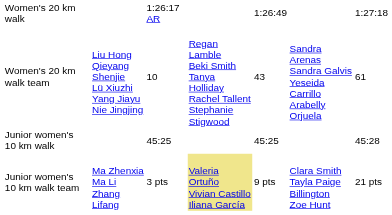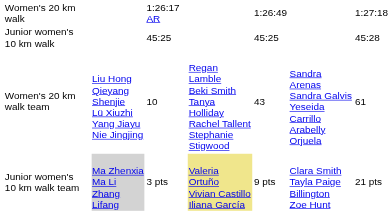rows swapped: Women's 20 km walk team <-> Junior women's 10 km walk
Junior women's 10 km walk team | column 2: no background -> lightgrey background
